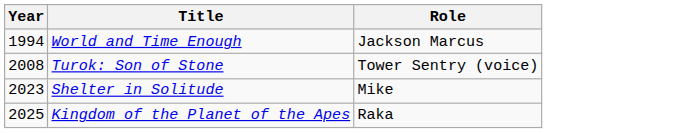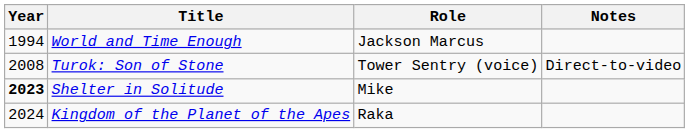+ column: Notes | Direct-to-video
Shelter in Solitude | Year: normal -> bold
Kingdom of the Planet of the Apes | Year: 2025 -> 2024
